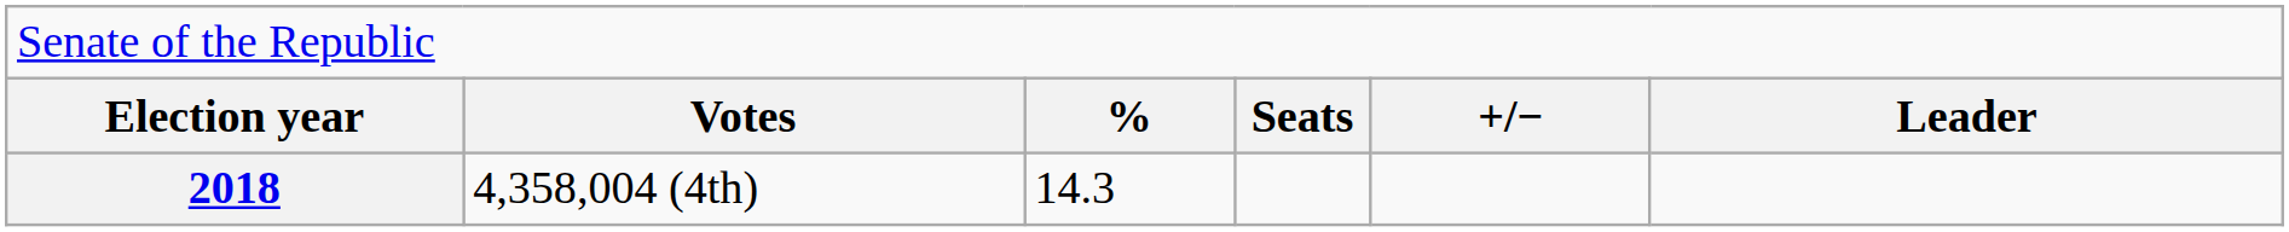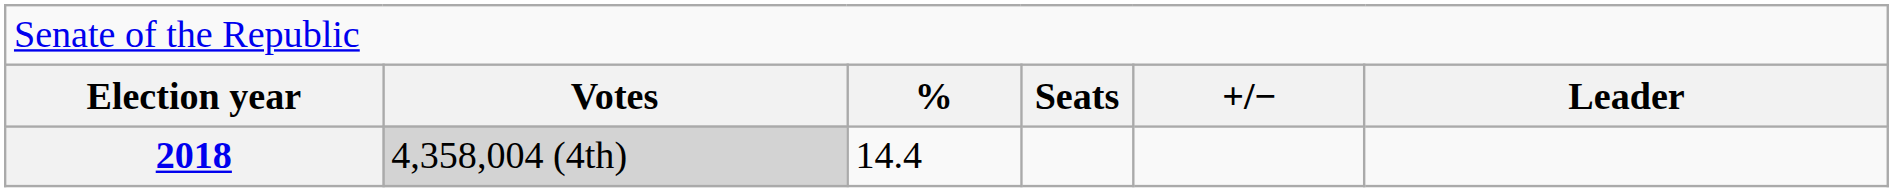2018 | column 2: no background -> lightgrey background
2018 | column 3: 14.3 -> 14.4
